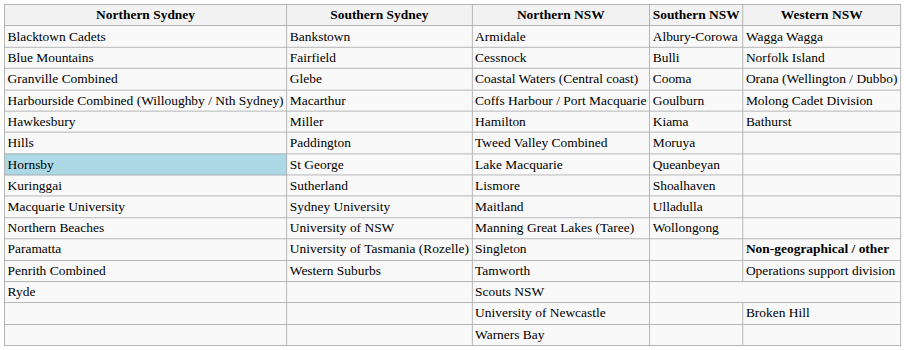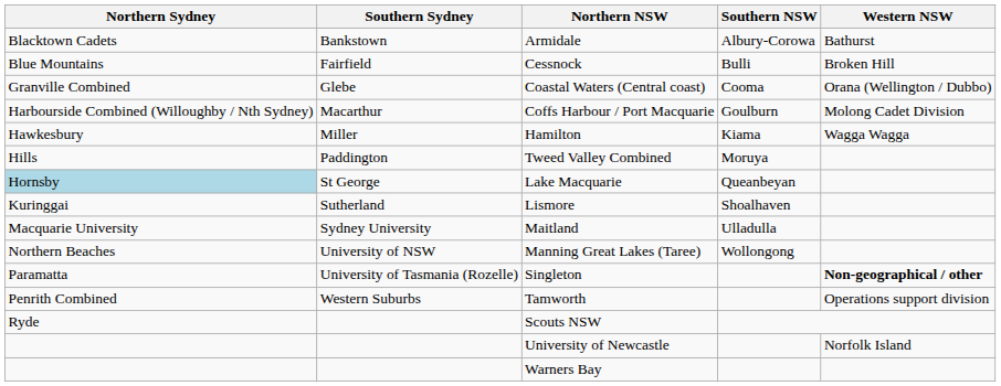Armidale | Western NSW: Wagga Wagga -> Bathurst
Cessnock | Western NSW: Norfolk Island -> Broken Hill
Hamilton | Western NSW: Bathurst -> Wagga Wagga
University of Newcastle | Western NSW: Broken Hill -> Norfolk Island
